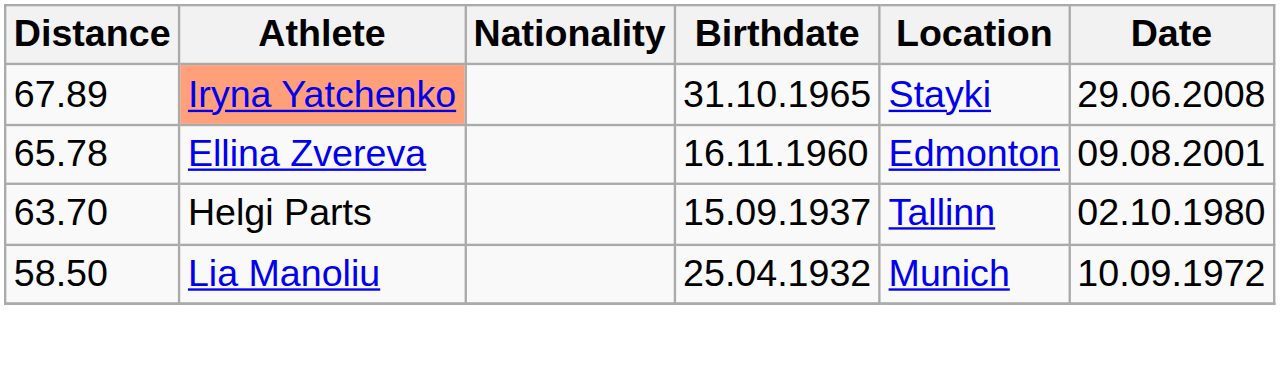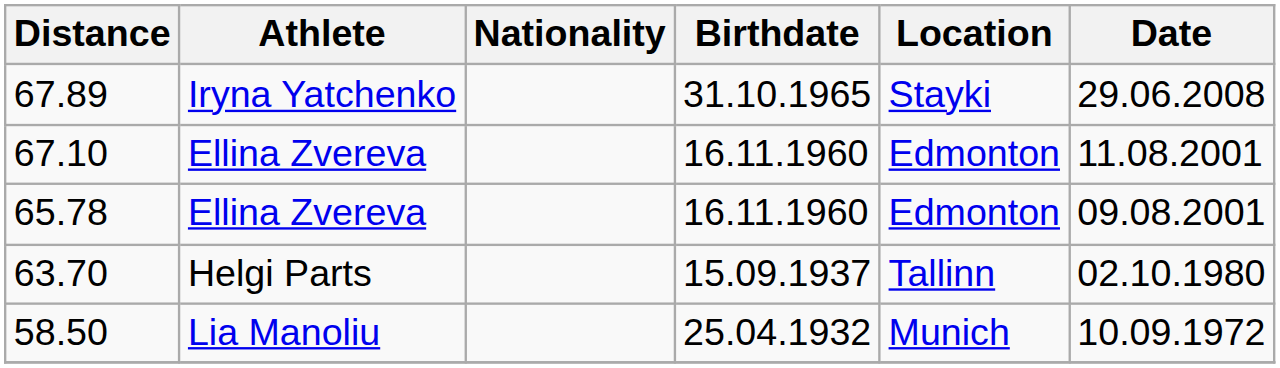67.89 | Athlete: lightsalmon background -> no background
+ row: 67.10 | Ellina Zvereva | 16.11.1960 | Edmonton | 11.08.2001
